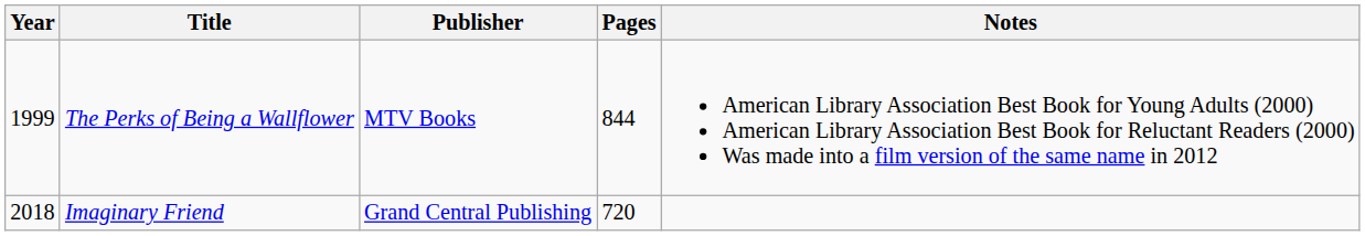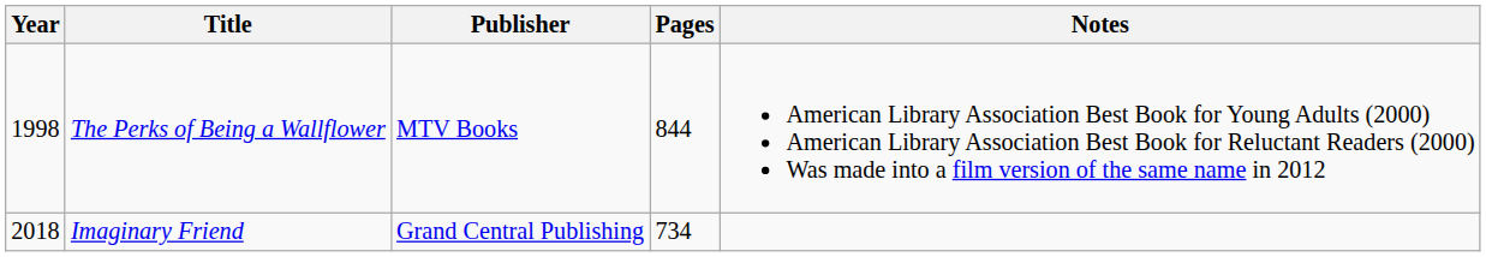The Perks of Being a Wallflower | Year: 1999 -> 1998
Imaginary Friend | Pages: 720 -> 734
